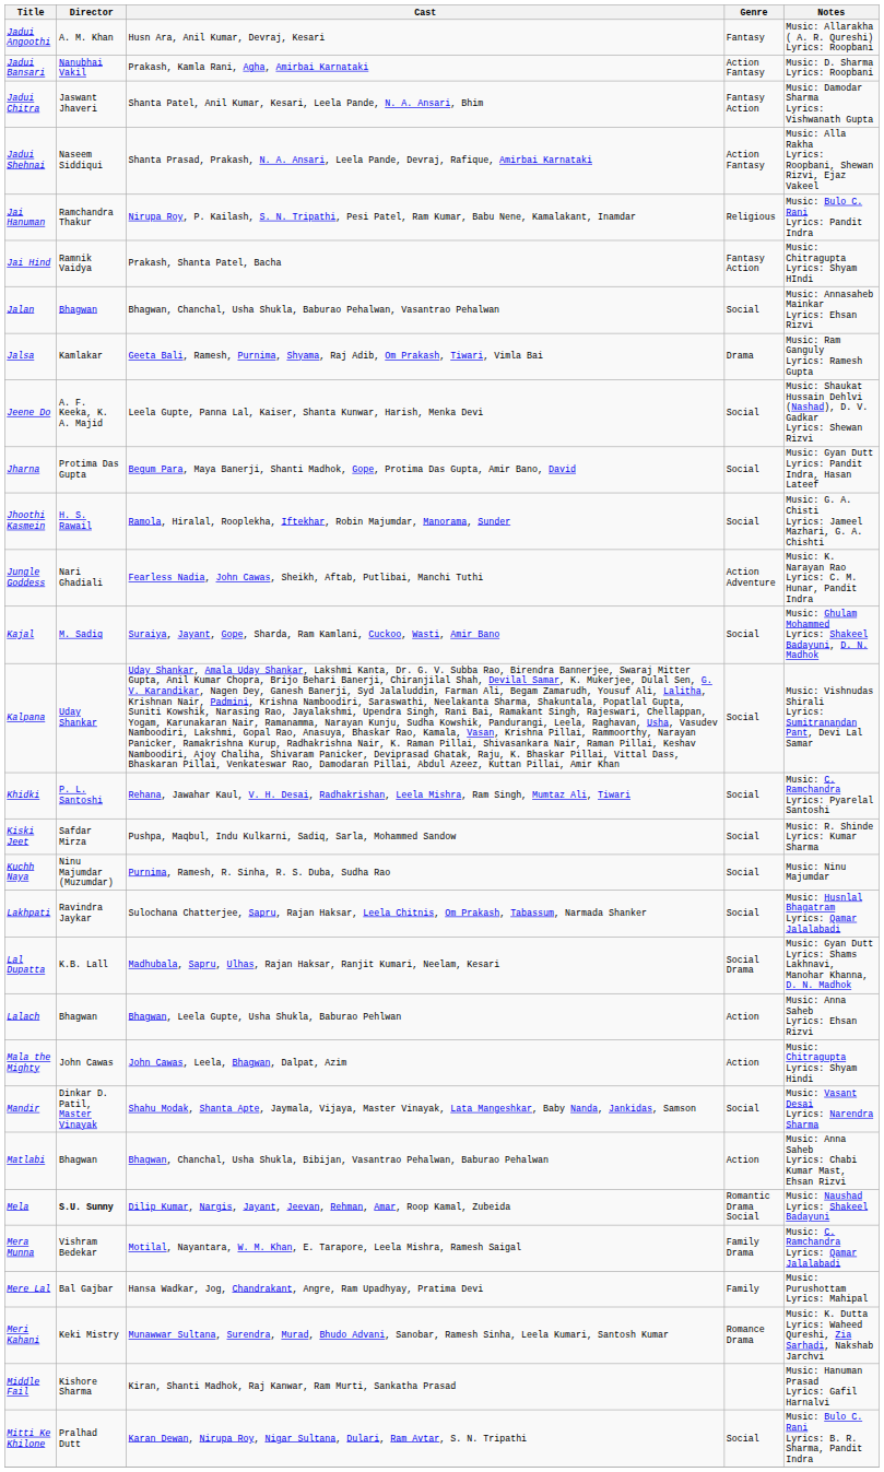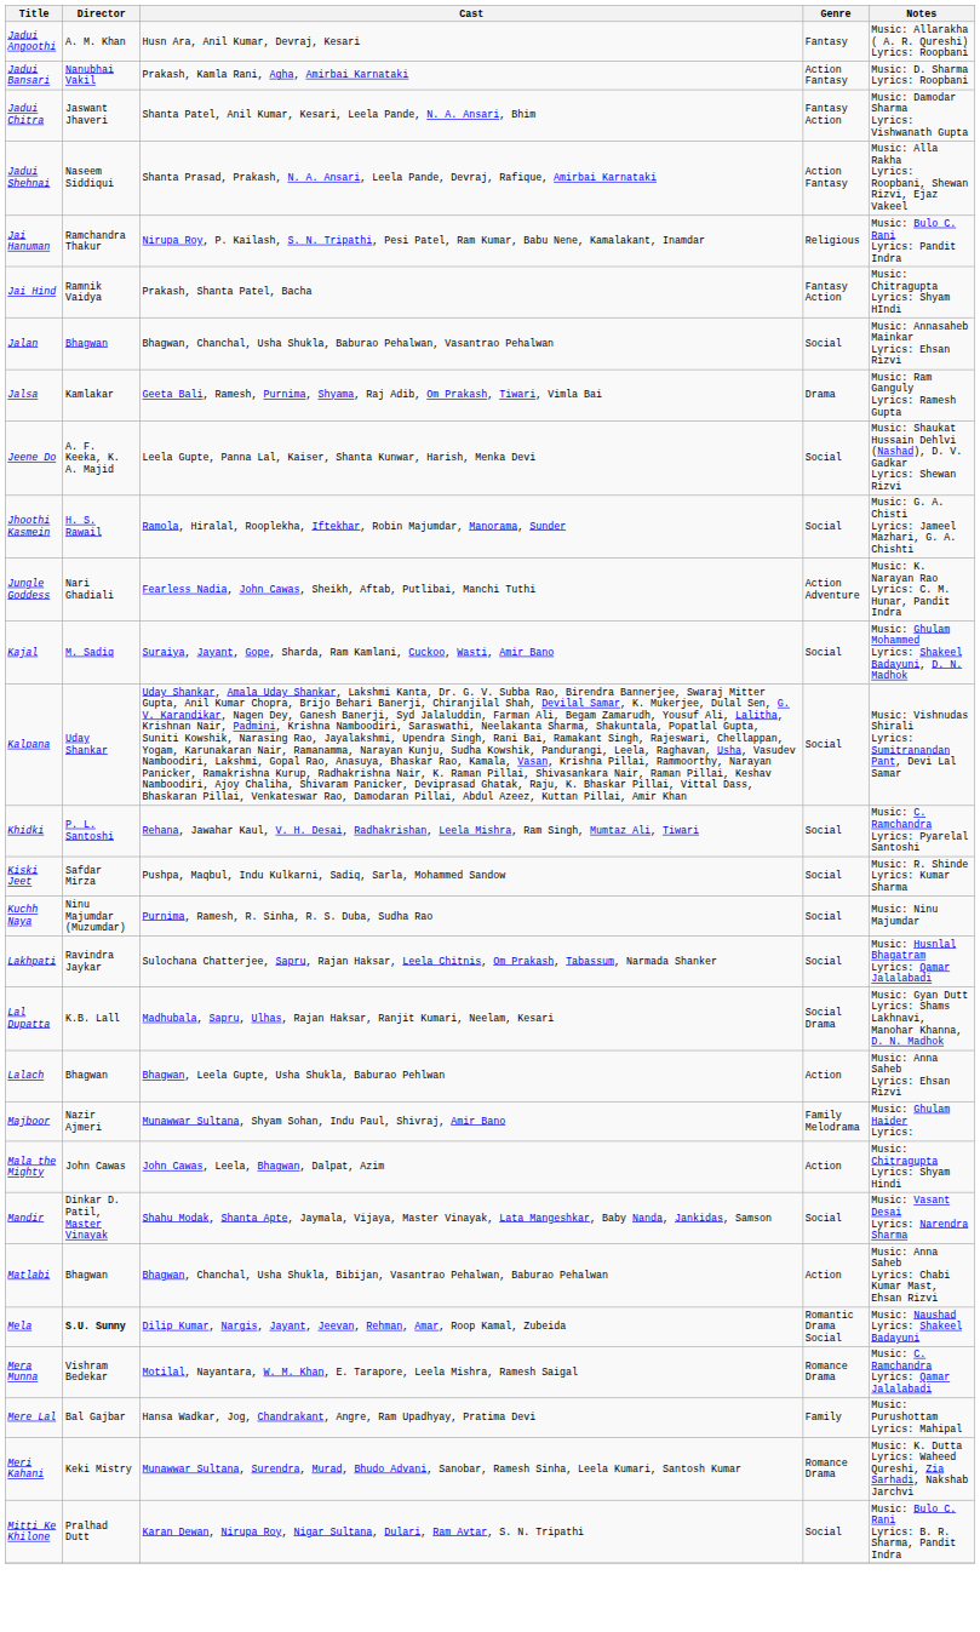- row: Jharna | Protima Das Gupta | Begum Para, Maya Banerji, Shanti Madhok, Gope, Protima Das Gupta, Amir Bano, David | Social | Music: Gyan Dutt Lyrics: Pandit Indra, Hasan Lateef
+ row: Majboor | Nazir Ajmeri | Munawwar Sultana, Shyam Sohan, Indu Paul, Shivraj, Amir Bano | Family Melodrama | Music: Ghulam Haider Lyrics:
Mera Munna | Genre: Family Drama -> Romance Drama
- row: Middle Fail | Kishore Sharma | Kiran, Shanti Madhok, Raj Kanwar, Ram Murti, Sankatha Prasad | Music: Hanuman Prasad Lyrics: Gafil Harnalvi
